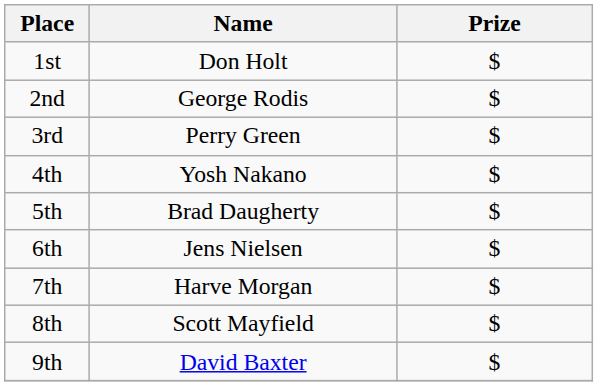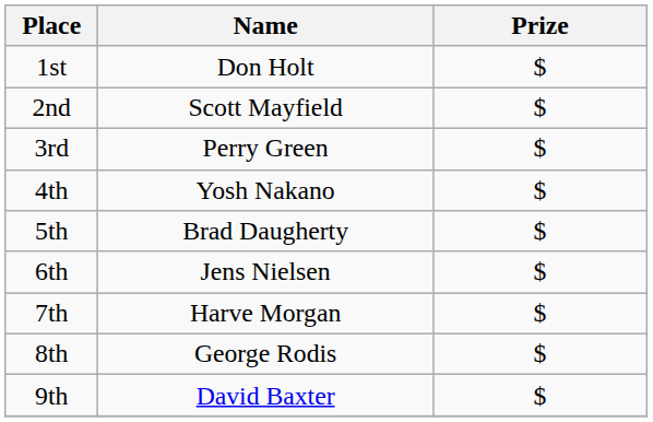2nd | Name: George Rodis -> Scott Mayfield
8th | Name: Scott Mayfield -> George Rodis
